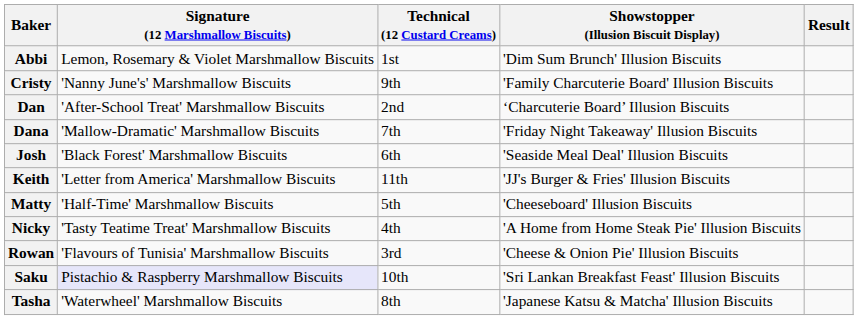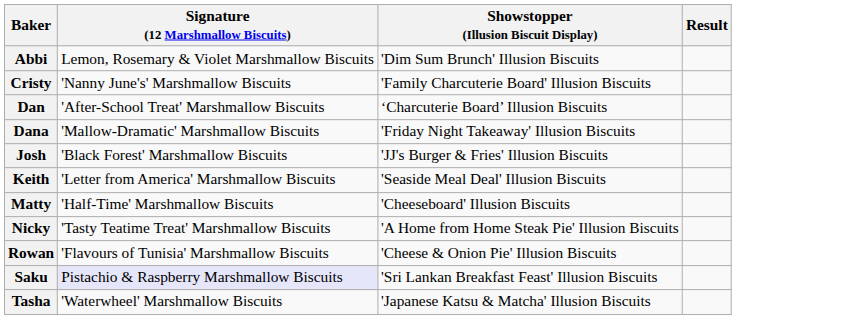- column: Technical (12 Custard Creams) | 1st | 9th | 2nd | 7th | 6th | 11th | 5th | 4th | 3rd | 10th | 8th
Josh | Showstopper (Illusion Biscuit Display): 'Seaside Meal Deal' Illusion Biscuits -> 'JJ's Burger & Fries' Illusion Biscuits
Keith | Showstopper (Illusion Biscuit Display): 'JJ's Burger & Fries' Illusion Biscuits -> 'Seaside Meal Deal' Illusion Biscuits
